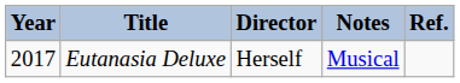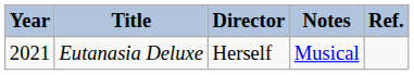Eutanasia Deluxe | Year: 2017 -> 2021
